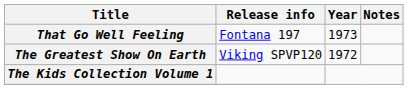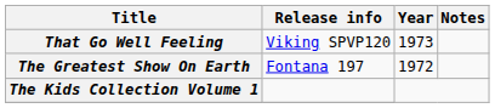That Go Well Feeling | Release info: Fontana 197 -> Viking SPVP120
The Greatest Show On Earth | Release info: Viking SPVP120 -> Fontana 197
